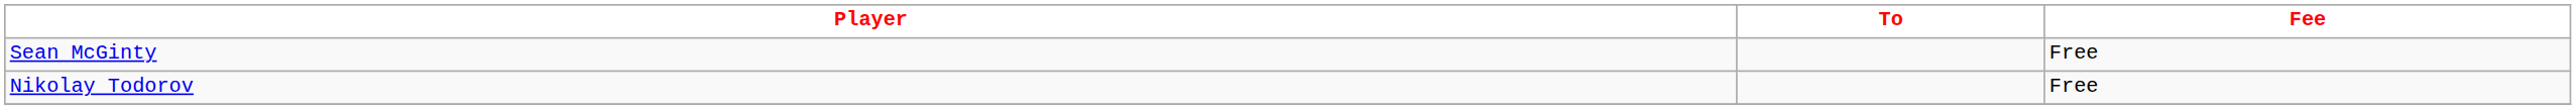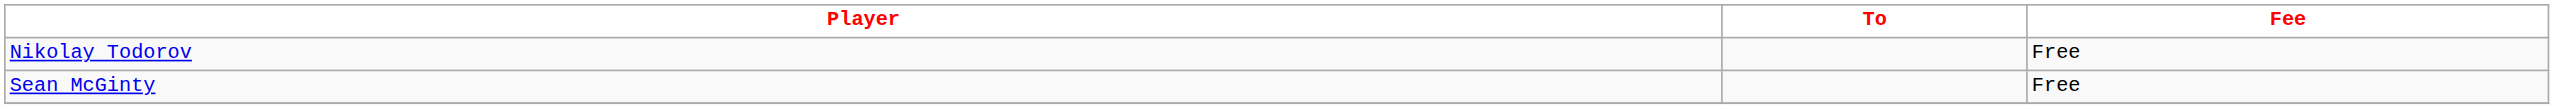rows swapped: Sean McGinty <-> Nikolay Todorov
